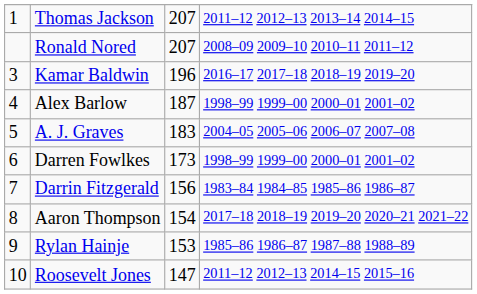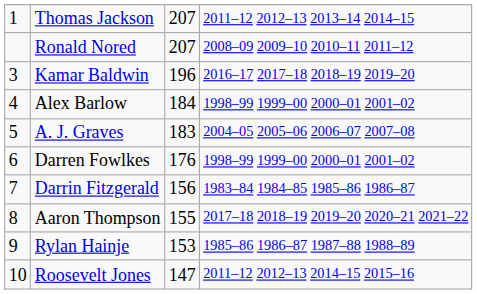Alex Barlow | column 3: 187 -> 184
Darren Fowlkes | column 3: 173 -> 176
Aaron Thompson | column 3: 154 -> 155
